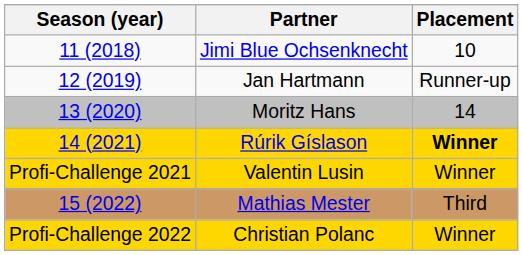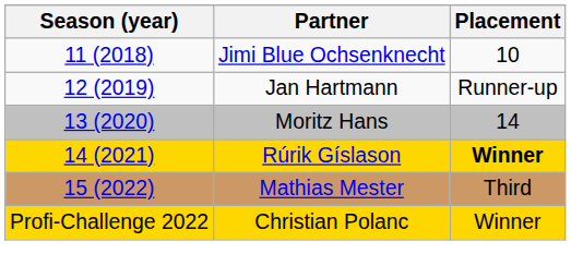- row: Profi-Challenge 2021 | Valentin Lusin | Winner
